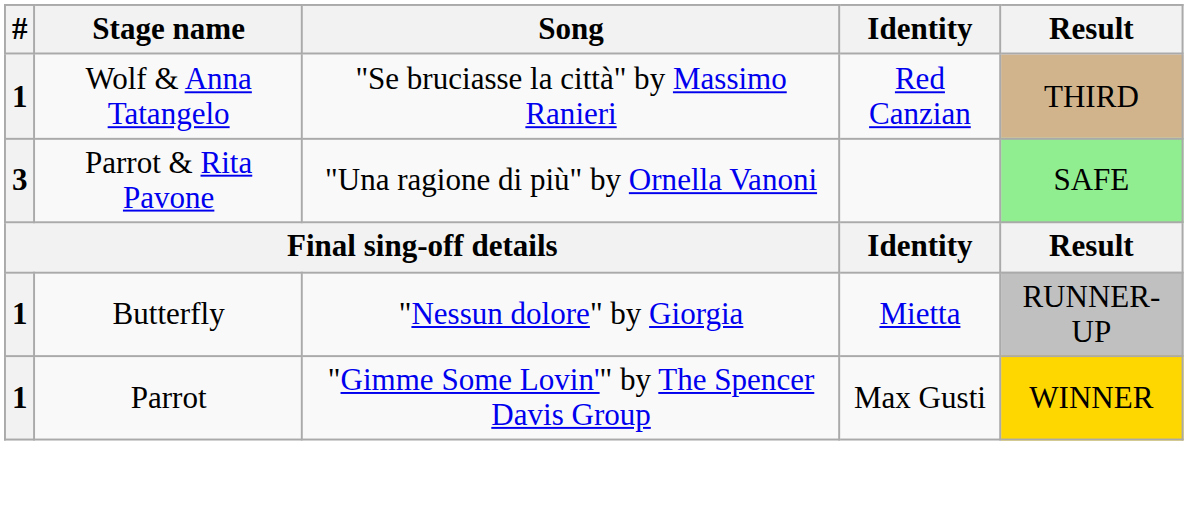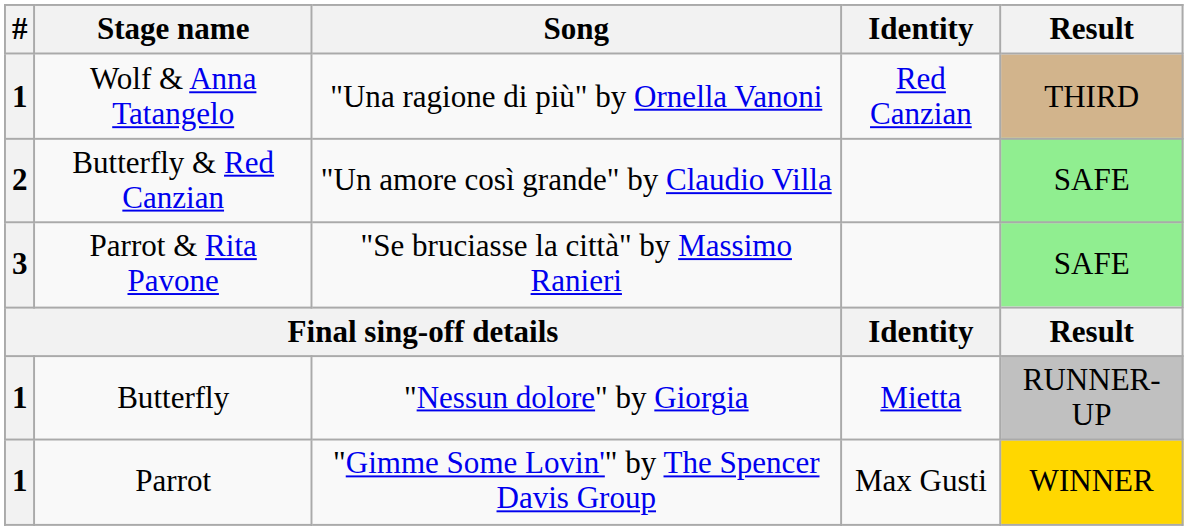Wolf & Anna Tatangelo | Song: "Se bruciasse la città" by Massimo Ranieri -> "Una ragione di più" by Ornella Vanoni
+ row: 2 | Butterfly & Red Canzian | "Un amore così grande" by Claudio Villa | SAFE
Parrot & Rita Pavone | Song: "Una ragione di più" by Ornella Vanoni -> "Se bruciasse la città" by Massimo Ranieri
